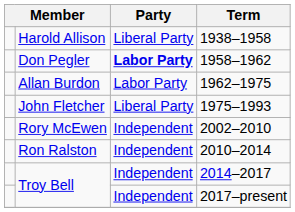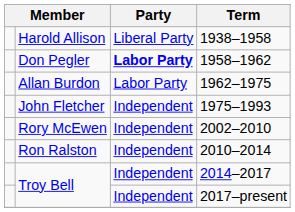1975–1993 | Party: Liberal Party -> Independent
